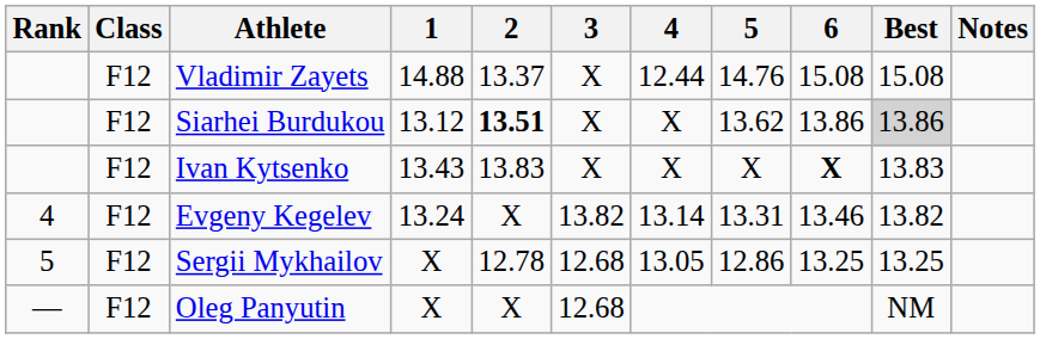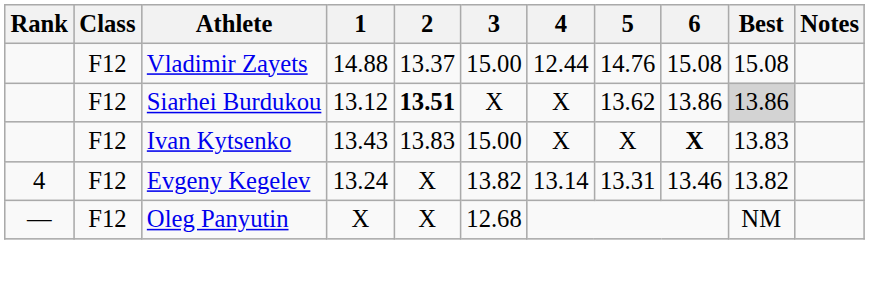Vladimir Zayets | 3: X -> 15.00
Ivan Kytsenko | 3: X -> 15.00
- row: 5 | F12 | Sergii Mykhailov | X | 12.78 | 12.68 | 13.05 | 12.86 | 13.25 | 13.25
